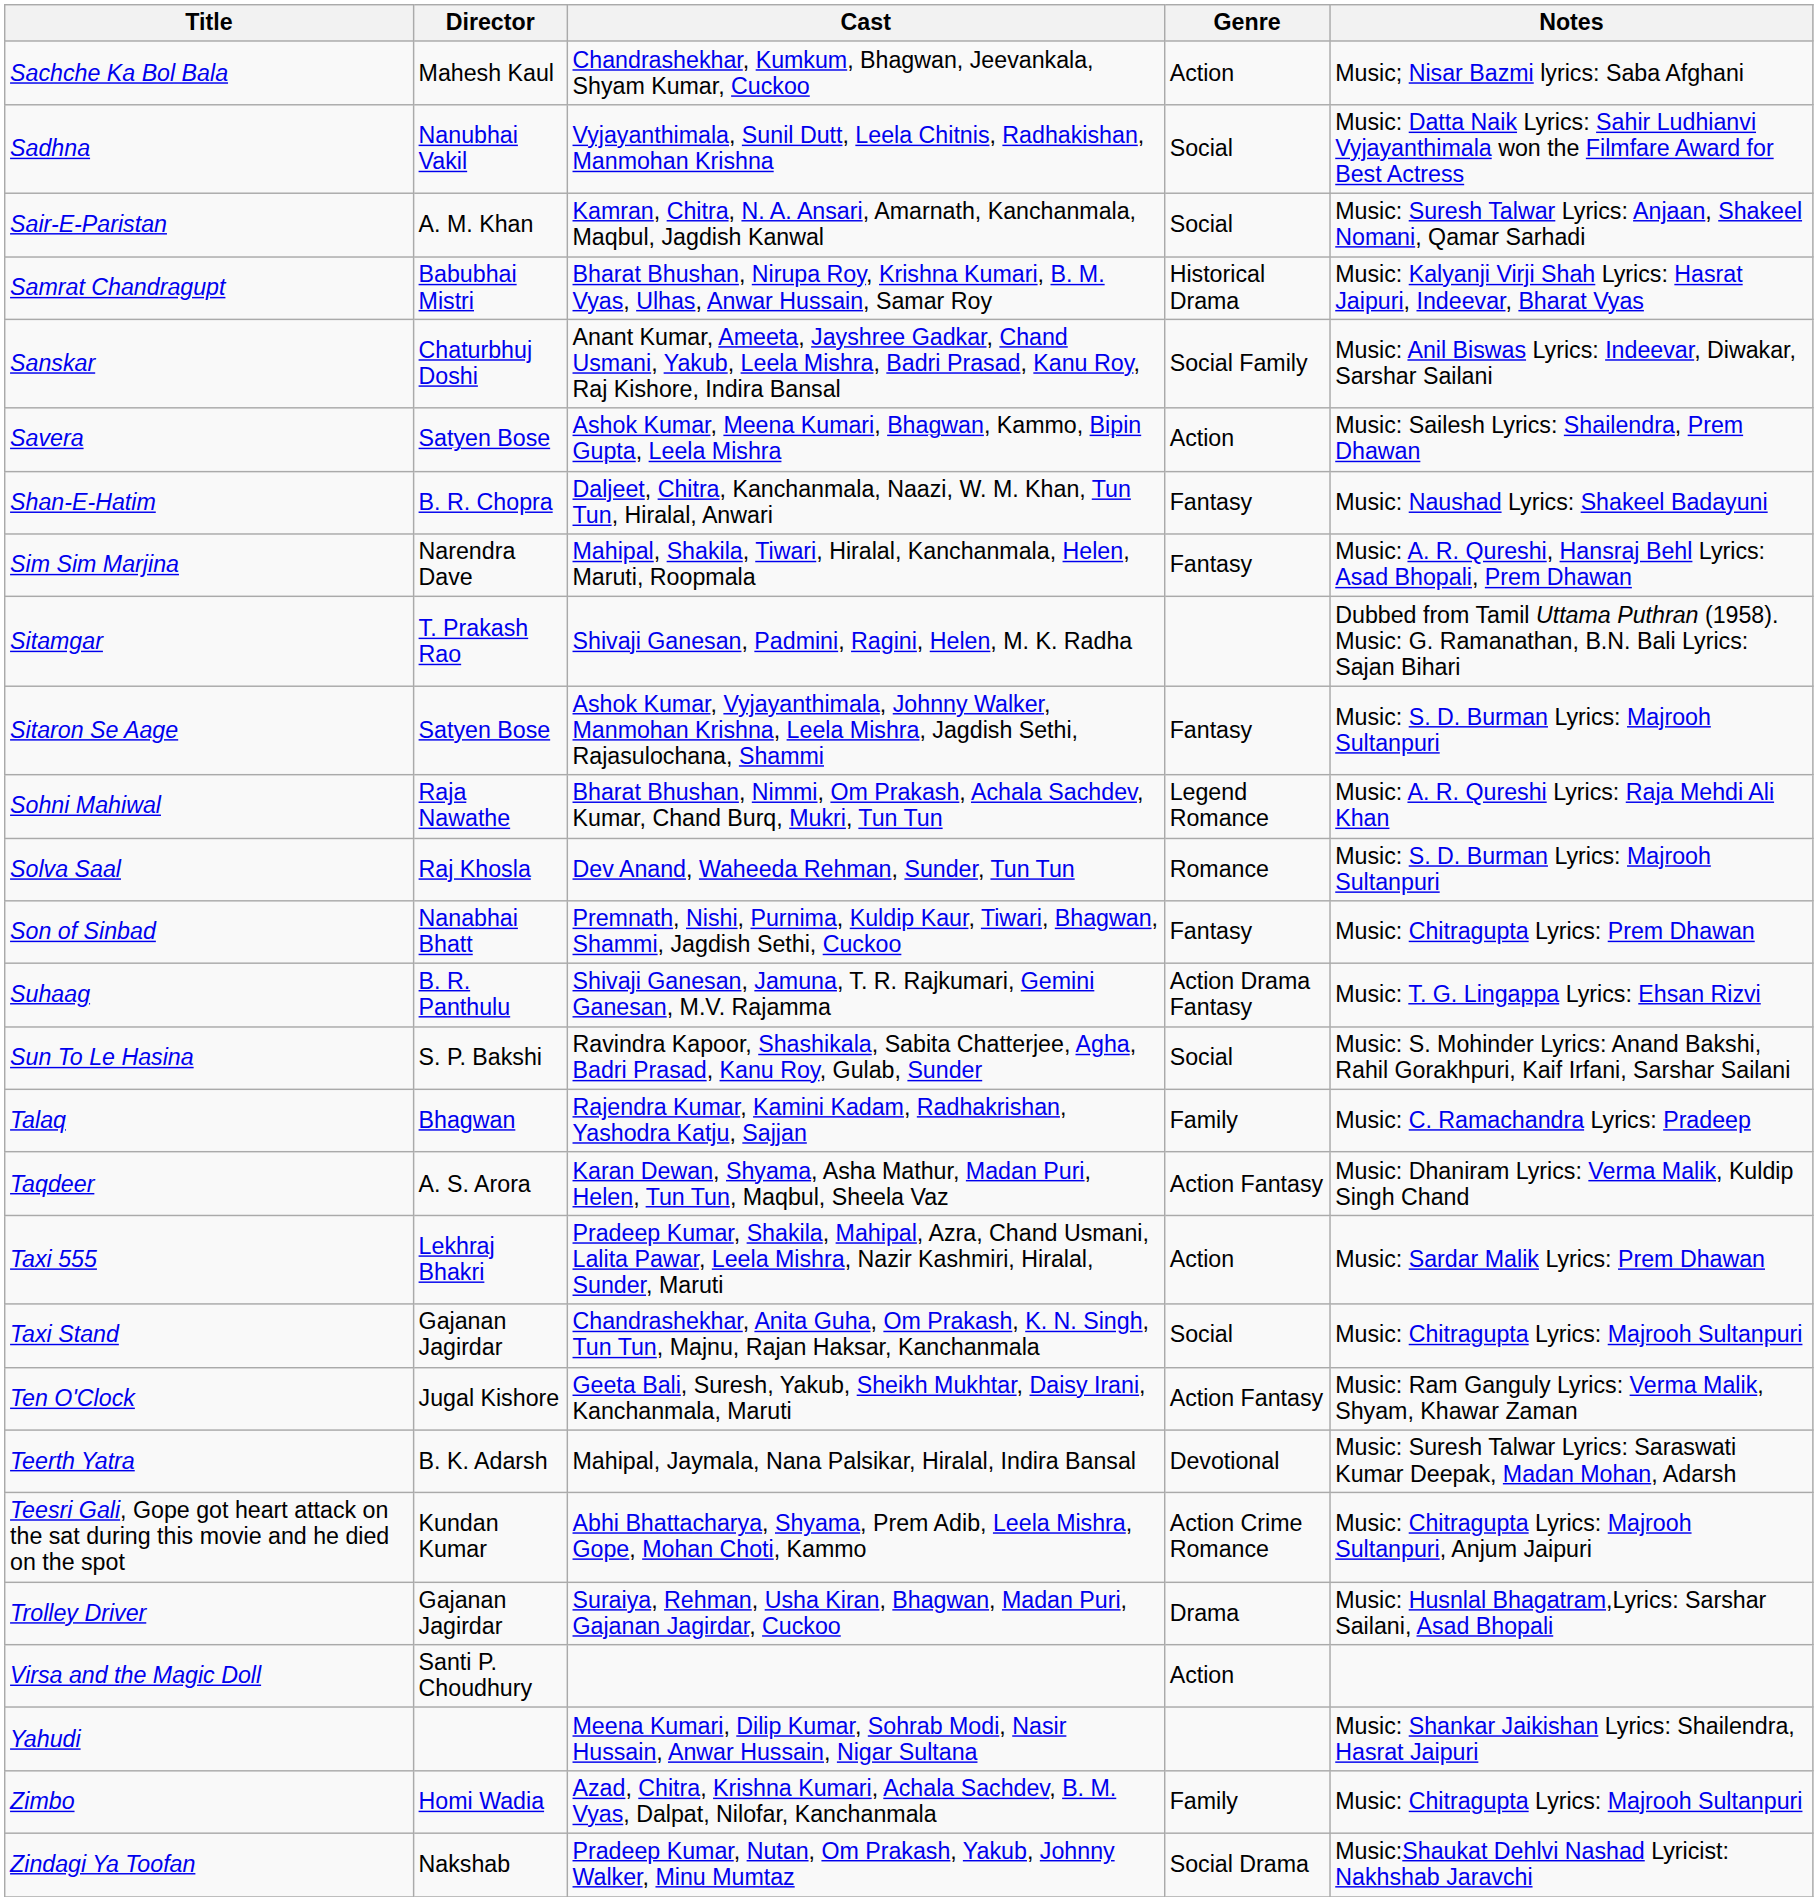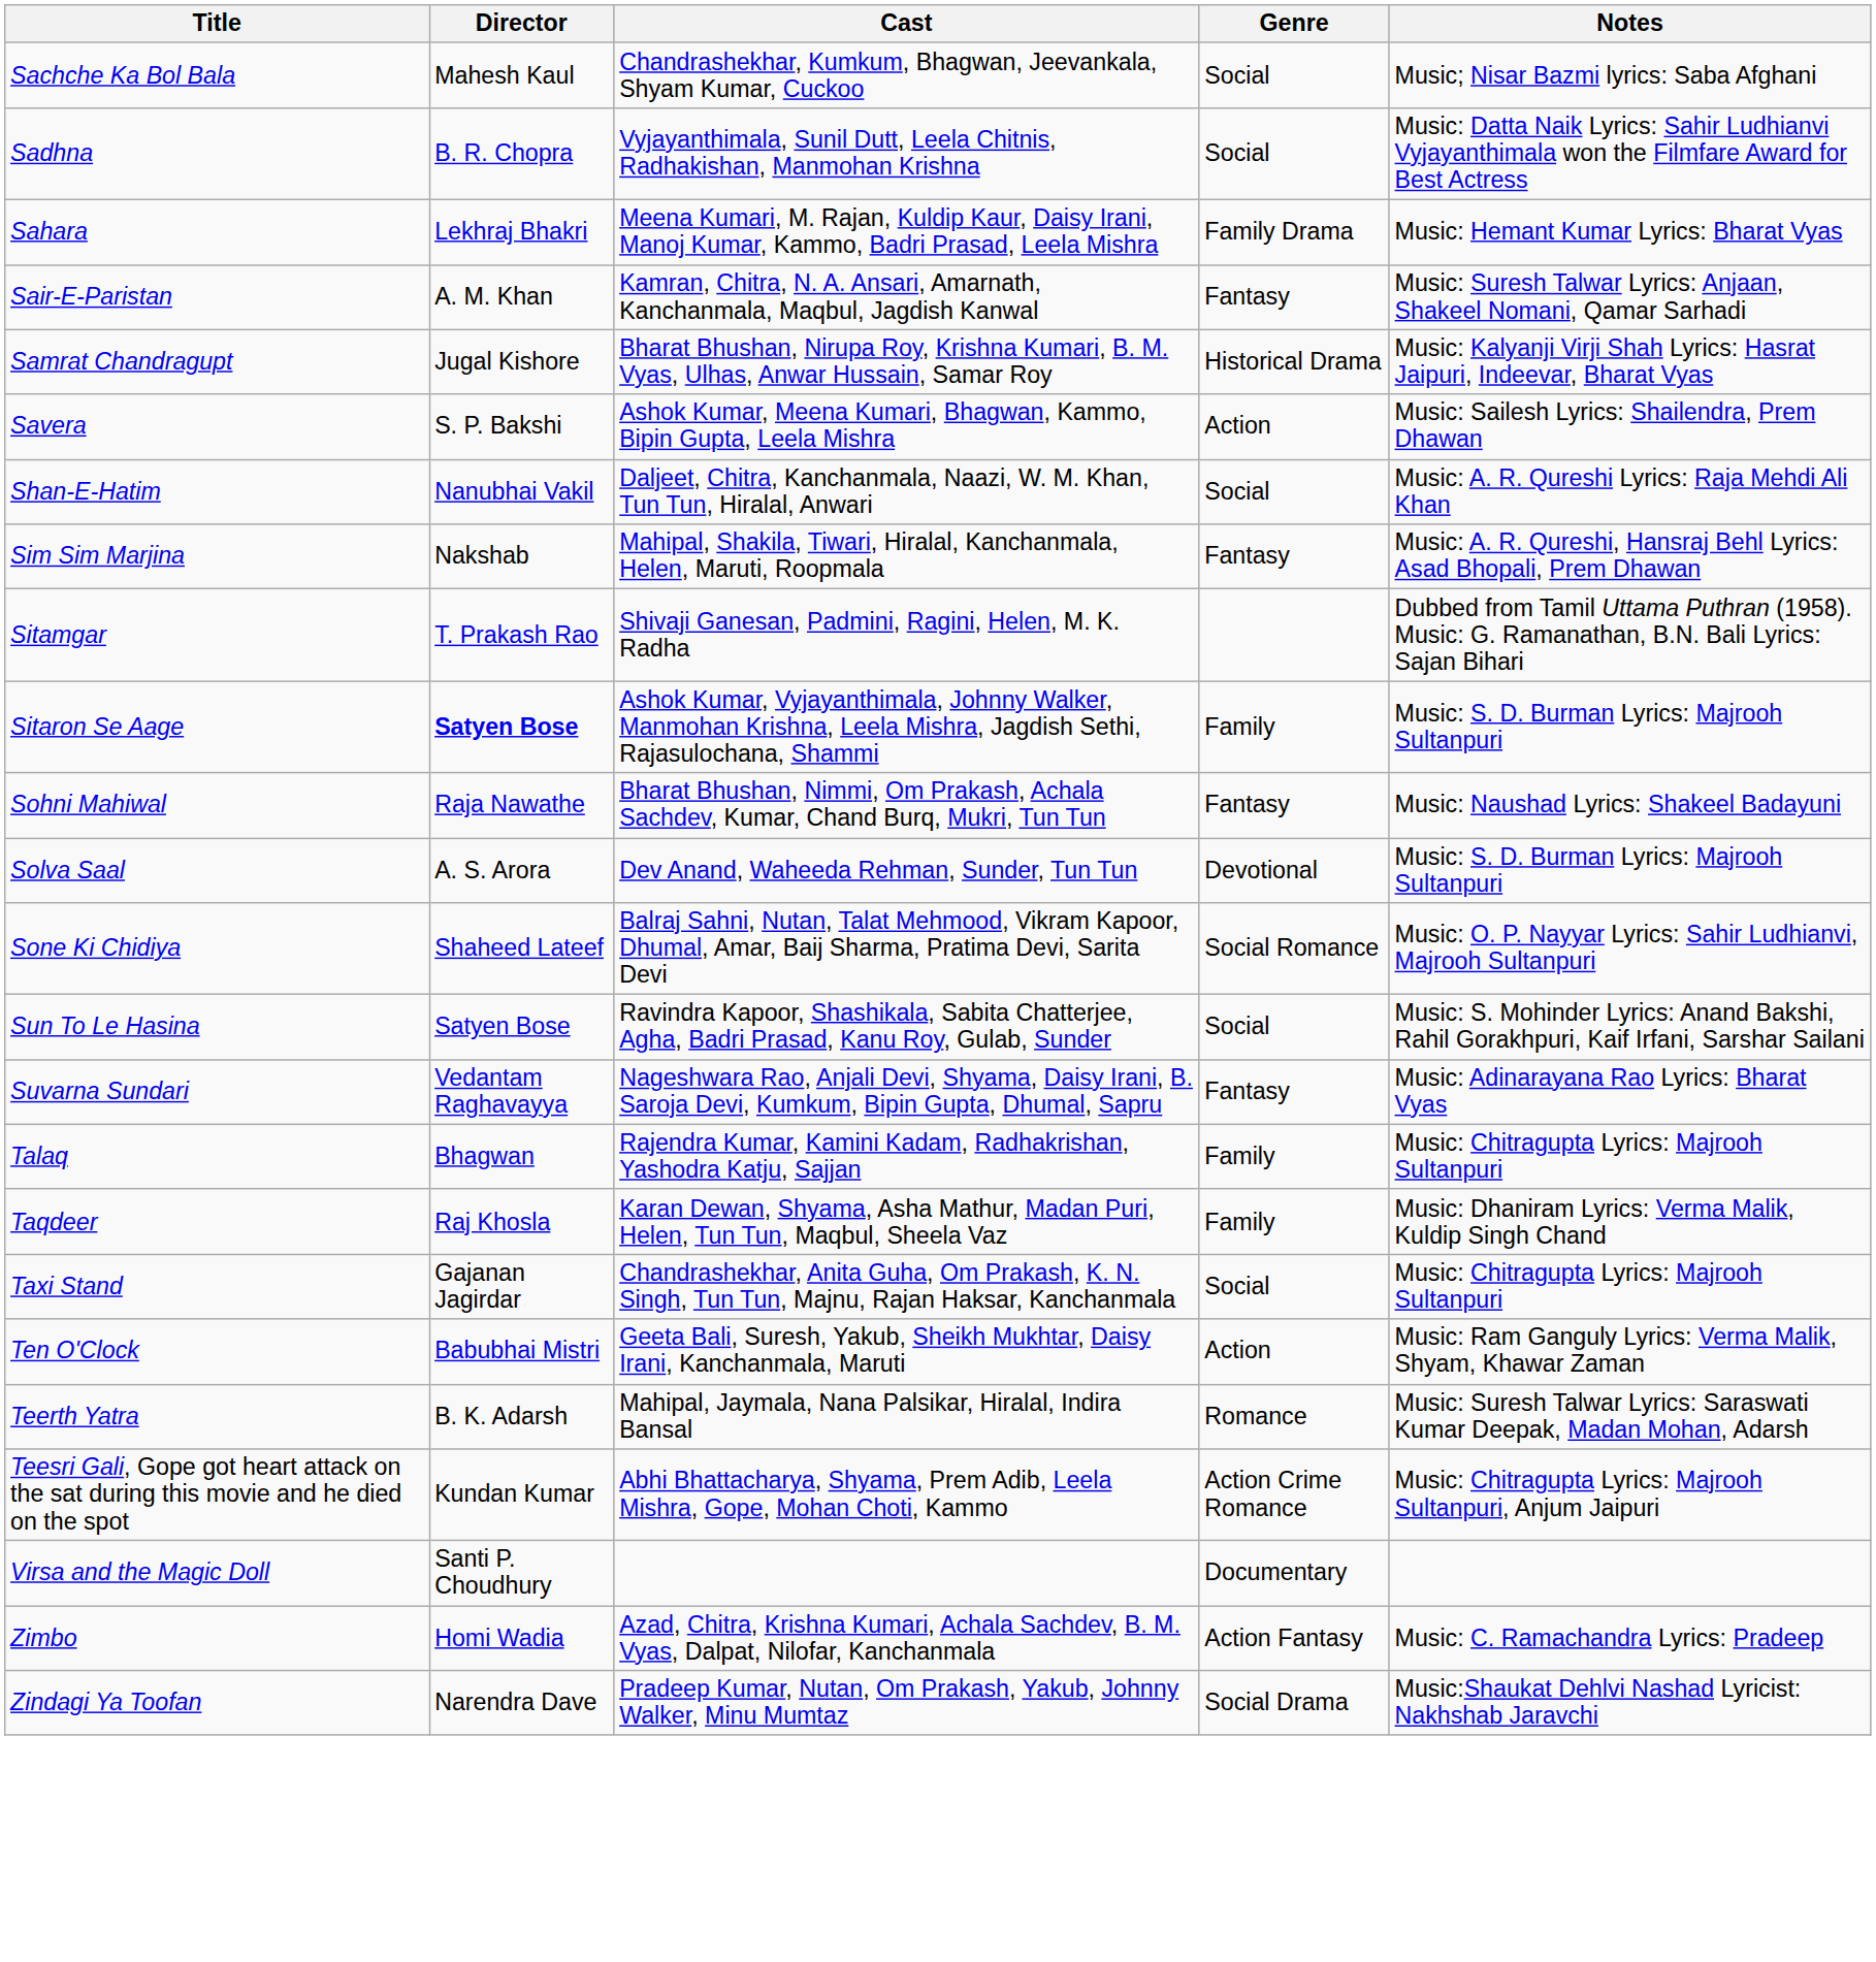Sachche Ka Bol Bala | Genre: Action -> Social
Sadhna | Director: Nanubhai Vakil -> B. R. Chopra
+ row: Sahara | Lekhraj Bhakri | Meena Kumari, M. Rajan, Kuldip Kaur, Daisy Irani, Manoj Kumar, Kammo, Badri Prasad, Leela Mishra | Family Drama | Music: Hemant Kumar Lyrics: Bharat Vyas
Sair-E-Paristan | Genre: Social -> Fantasy
Samrat Chandragupt | Director: Babubhai Mistri -> Jugal Kishore
- row: Sanskar | Chaturbhuj Doshi | Anant Kumar, Ameeta, Jayshree Gadkar, Chand Usmani, Yakub, Leela Mishra, Badri Prasad, Kanu Roy, Raj Kishore, Indira Bansal | Social Family | Music: Anil Biswas Lyrics: Indeevar, Diwakar, Sarshar Sailani
Savera | Director: Satyen Bose -> S. P. Bakshi
Shan-E-Hatim | Director: B. R. Chopra -> Nanubhai Vakil
Shan-E-Hatim | Genre: Fantasy -> Social
Shan-E-Hatim | Notes: Music: Naushad Lyrics: Shakeel Badayuni -> Music: A. R. Qureshi Lyrics: Raja Mehdi Ali Khan
Sim Sim Marjina | Director: Narendra Dave -> Nakshab
Sitaron Se Aage | Director: normal -> bold
Sitaron Se Aage | Genre: Fantasy -> Family
Sohni Mahiwal | Genre: Legend Romance -> Fantasy
Sohni Mahiwal | Notes: Music: A. R. Qureshi Lyrics: Raja Mehdi Ali Khan -> Music: Naushad Lyrics: Shakeel Badayuni
Solva Saal | Director: Raj Khosla -> A. S. Arora
Solva Saal | Genre: Romance -> Devotional
- row: Son of Sinbad | Nanabhai Bhatt | Premnath, Nishi, Purnima, Kuldip Kaur, Tiwari, Bhagwan, Shammi, Jagdish Sethi, Cuckoo | Fantasy | Music: Chitragupta Lyrics: Prem Dhawan
+ row: Sone Ki Chidiya | Shaheed Lateef | Balraj Sahni, Nutan, Talat Mehmood, Vikram Kapoor, Dhumal, Amar, Baij Sharma, Pratima Devi, Sarita Devi | Social Romance | Music: O. P. Nayyar Lyrics: Sahir Ludhianvi, Majrooh Sultanpuri
- row: Suhaag | B. R. Panthulu | Shivaji Ganesan, Jamuna, T. R. Rajkumari, Gemini Ganesan, M.V. Rajamma | Action Drama Fantasy | Music: T. G. Lingappa Lyrics: Ehsan Rizvi
Sun To Le Hasina | Director: S. P. Bakshi -> Satyen Bose
+ row: Suvarna Sundari | Vedantam Raghavayya | Nageshwara Rao, Anjali Devi, Shyama, Daisy Irani, B. Saroja Devi, Kumkum, Bipin Gupta, Dhumal, Sapru | Fantasy | Music: Adinarayana Rao Lyrics: Bharat Vyas
Talaq | Notes: Music: C. Ramachandra Lyrics: Pradeep -> Music: Chitragupta Lyrics: Majrooh Sultanpuri
Taqdeer | Director: A. S. Arora -> Raj Khosla
Taqdeer | Genre: Action Fantasy -> Family
- row: Taxi 555 | Lekhraj Bhakri | Pradeep Kumar, Shakila, Mahipal, Azra, Chand Usmani, Lalita Pawar, Leela Mishra, Nazir Kashmiri, Hiralal, Sunder, Maruti | Action | Music: Sardar Malik Lyrics: Prem Dhawan
Ten O'Clock | Director: Jugal Kishore -> Babubhai Mistri
Ten O'Clock | Genre: Action Fantasy -> Action
Teerth Yatra | Genre: Devotional -> Romance
- row: Trolley Driver | Gajanan Jagirdar | Suraiya, Rehman, Usha Kiran, Bhagwan, Madan Puri, Gajanan Jagirdar, Cuckoo | Drama | Music: Husnlal Bhagatram,Lyrics: Sarshar Sailani, Asad Bhopali
Virsa and the Magic Doll | Genre: Action -> Documentary
- row: Yahudi | Meena Kumari, Dilip Kumar, Sohrab Modi, Nasir Hussain, Anwar Hussain, Nigar Sultana | Music: Shankar Jaikishan Lyrics: Shailendra, Hasrat Jaipuri
Zimbo | Genre: Family -> Action Fantasy
Zimbo | Notes: Music: Chitragupta Lyrics: Majrooh Sultanpuri -> Music: C. Ramachandra Lyrics: Pradeep
Zindagi Ya Toofan | Director: Nakshab -> Narendra Dave
